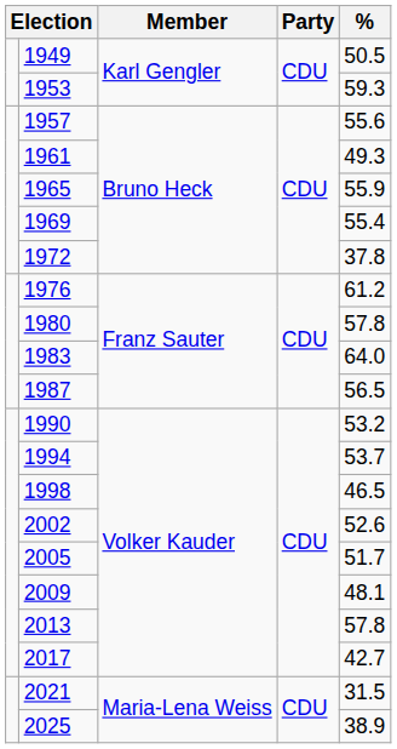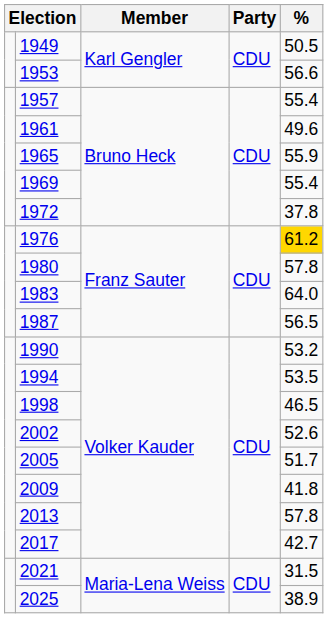1953 | %: 59.3 -> 56.6
1957 | %: 55.6 -> 55.4
1961 | %: 49.3 -> 49.6
1976 | %: no background -> gold background
1994 | %: 53.7 -> 53.5
2009 | %: 48.1 -> 41.8
